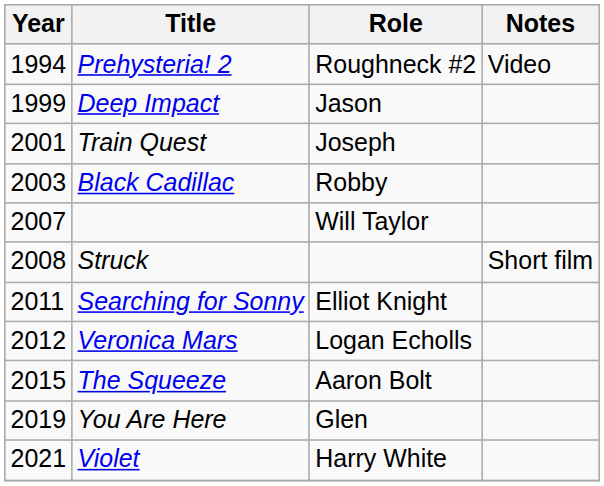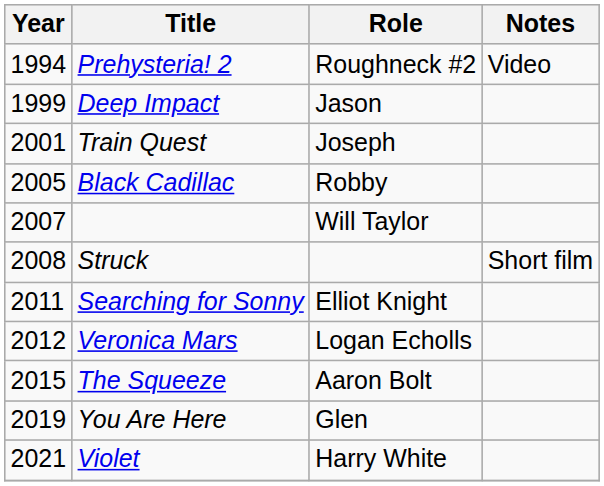Black Cadillac | Year: 2003 -> 2005
